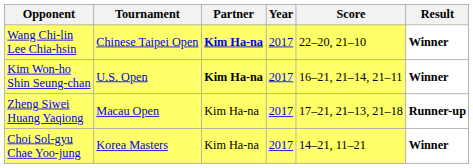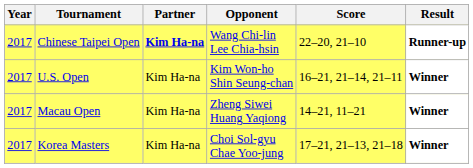columns swapped: Year <-> Opponent
Chinese Taipei Open | Result: Winner -> Runner-up
U.S. Open | Partner: bold -> normal
Macau Open | Score: 17–21, 21–13, 21–18 -> 14–21, 11–21
Macau Open | Result: Runner-up -> Winner
Korea Masters | Score: 14–21, 11–21 -> 17–21, 21–13, 21–18
